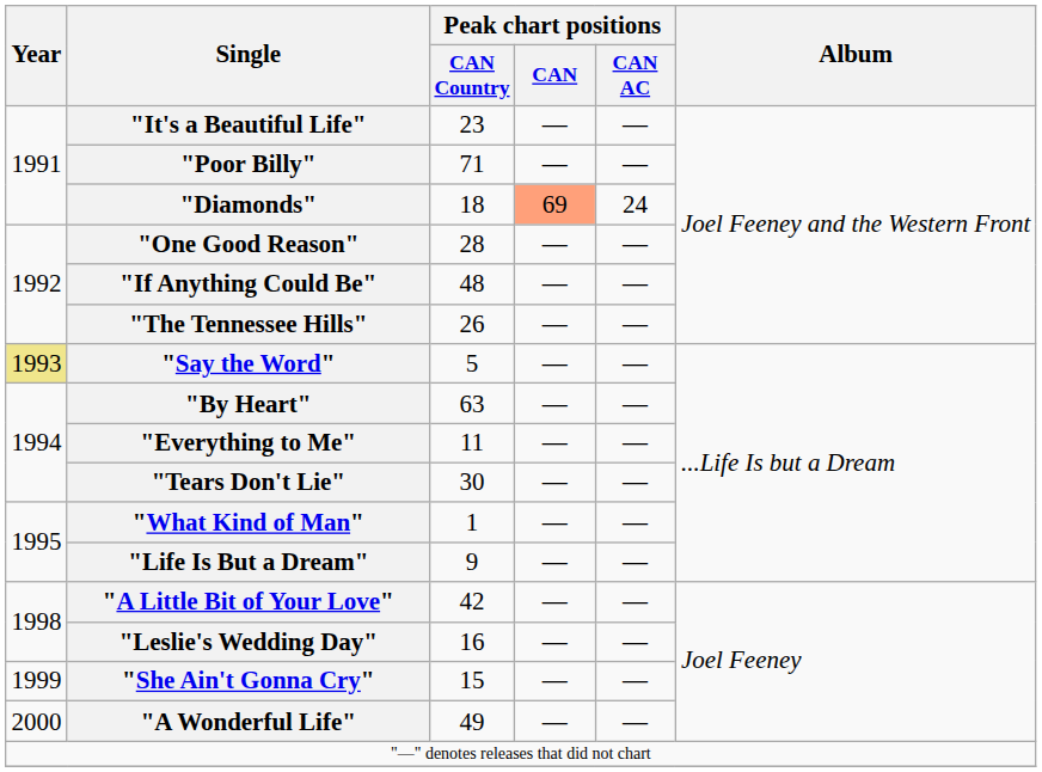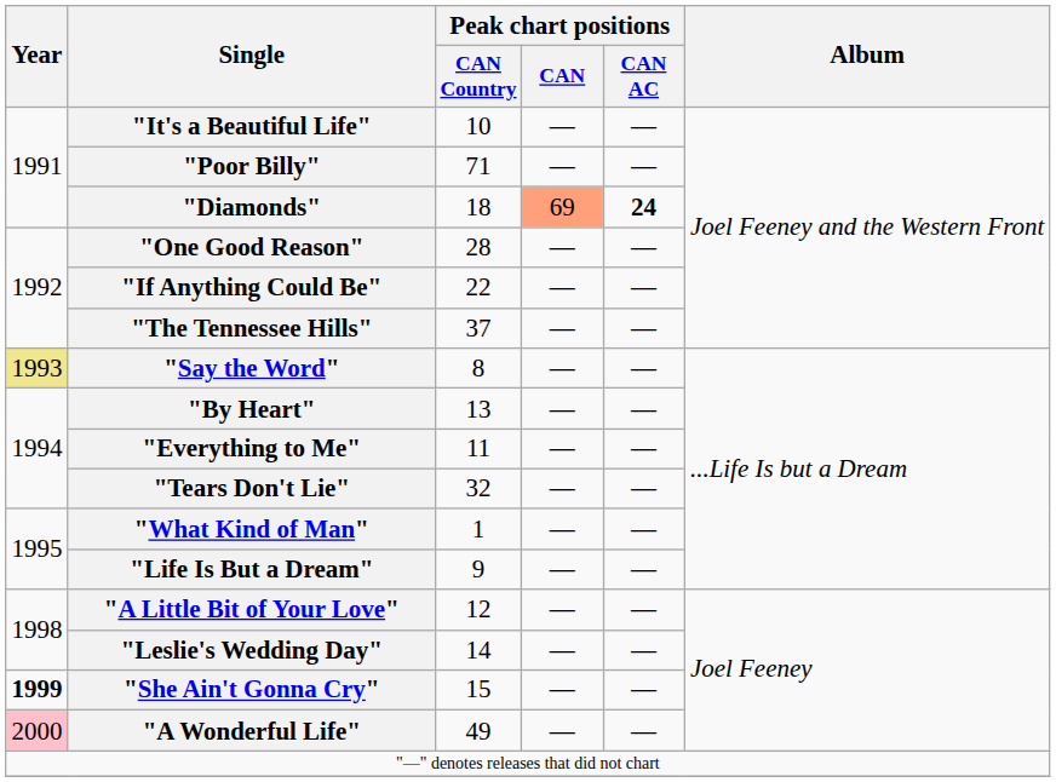"It's a Beautiful Life" | Peak chart positions / CAN Country: 23 -> 10
"Diamonds" | Peak chart positions / CAN AC: normal -> bold
"If Anything Could Be" | Peak chart positions / CAN Country: 48 -> 22
"The Tennessee Hills" | Peak chart positions / CAN Country: 26 -> 37
"Say the Word" | Peak chart positions / CAN Country: 5 -> 8
"By Heart" | Peak chart positions / CAN Country: 63 -> 13
"Tears Don't Lie" | Peak chart positions / CAN Country: 30 -> 32
"A Little Bit of Your Love" | Peak chart positions / CAN Country: 42 -> 12
"Leslie's Wedding Day" | Peak chart positions / CAN Country: 16 -> 14
"She Ain't Gonna Cry" | Year: normal -> bold
"A Wonderful Life" | Year: no background -> pink background
